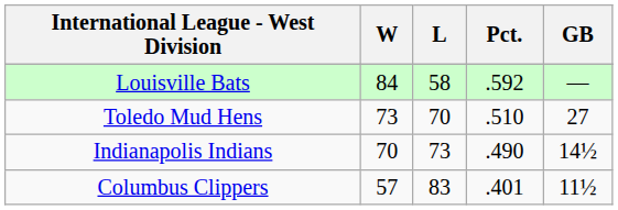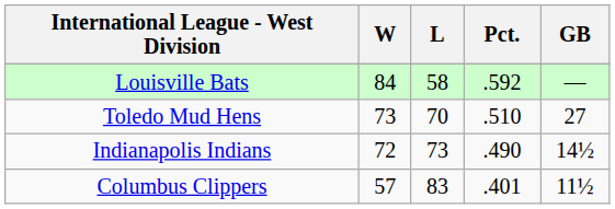Indianapolis Indians | W: 70 -> 72
